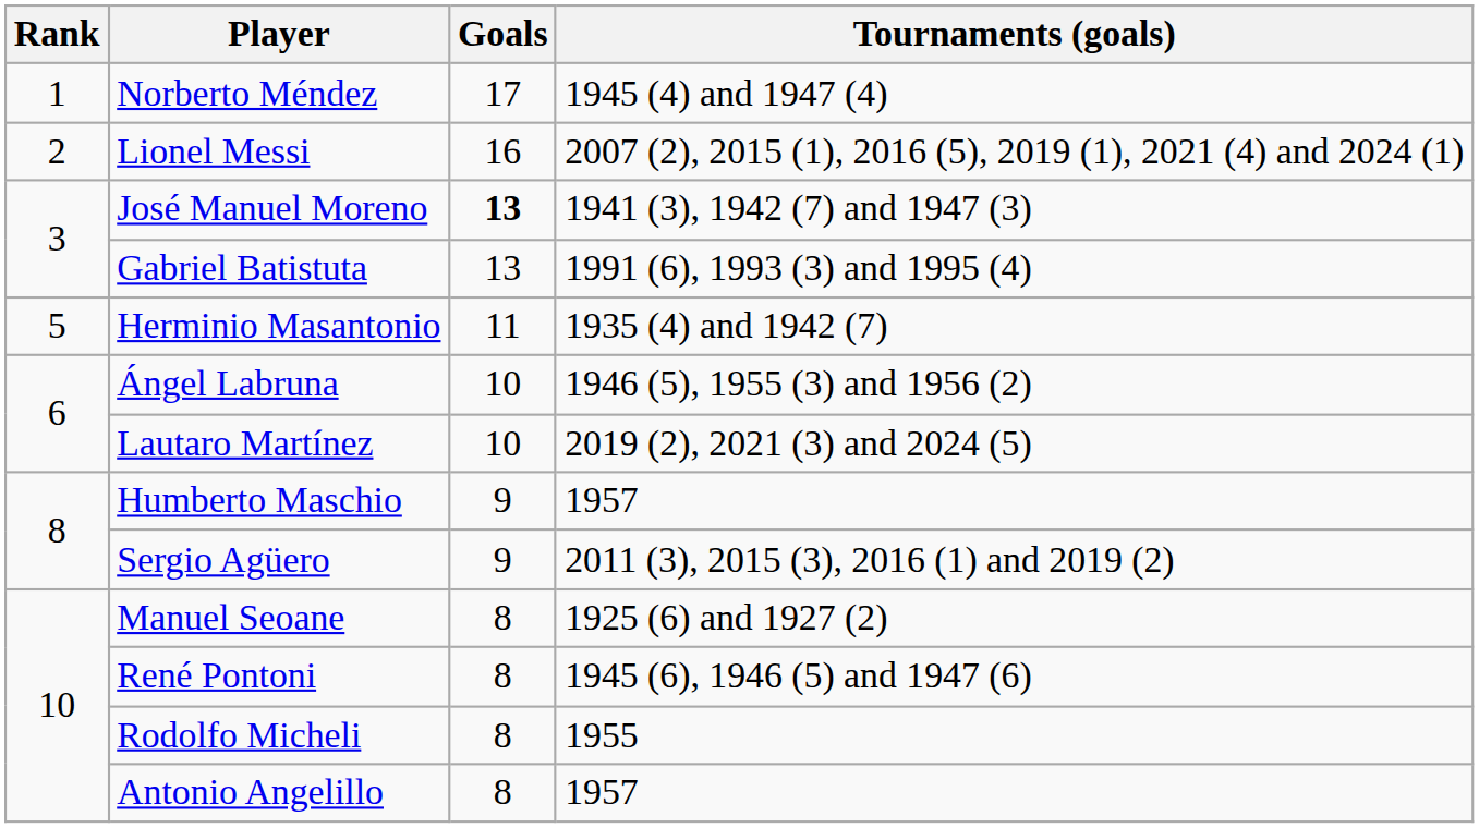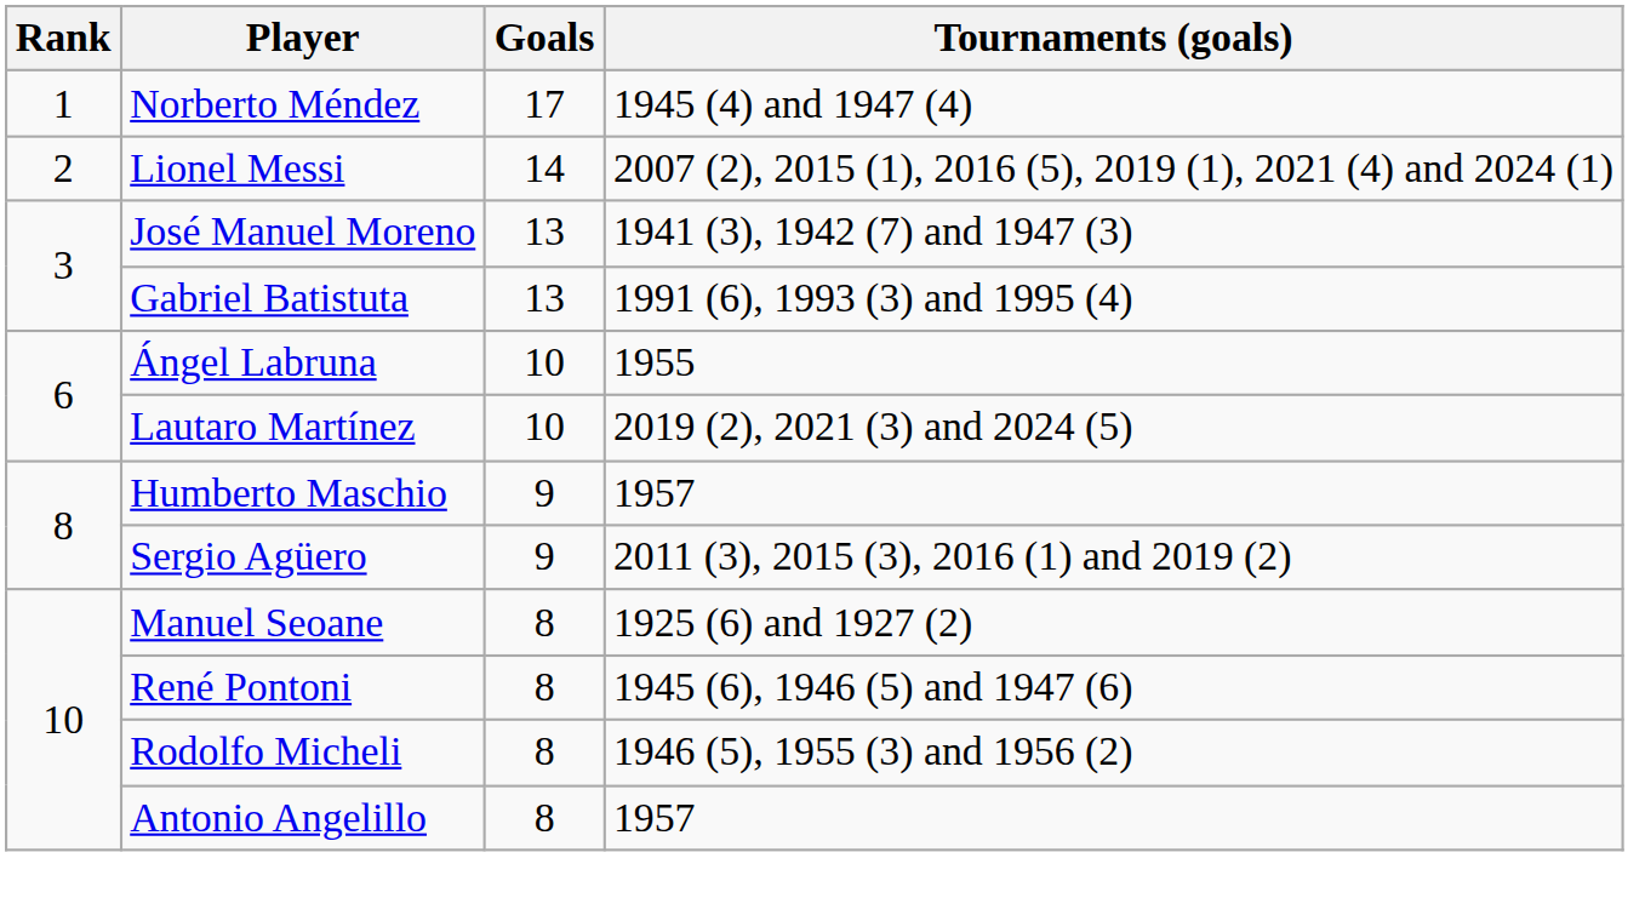Lionel Messi | Goals: 16 -> 14
José Manuel Moreno | Goals: bold -> normal
- row: 5 | Herminio Masantonio | 11 | 1935 (4) and 1942 (7)
Ángel Labruna | Tournaments (goals): 1946 (5), 1955 (3) and 1956 (2) -> 1955
Rodolfo Micheli | Tournaments (goals): 1955 -> 1946 (5), 1955 (3) and 1956 (2)
